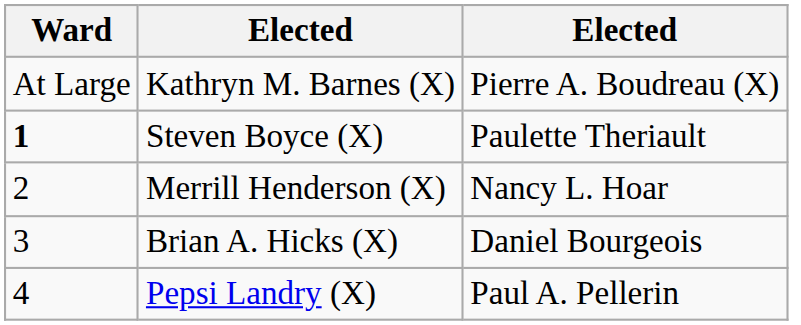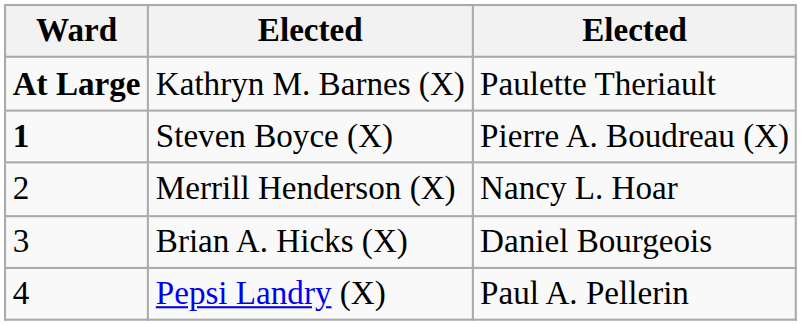Kathryn M. Barnes (X) | Ward: normal -> bold
Kathryn M. Barnes (X) | column 3: Pierre A. Boudreau (X) -> Paulette Theriault
Steven Boyce (X) | column 3: Paulette Theriault -> Pierre A. Boudreau (X)
